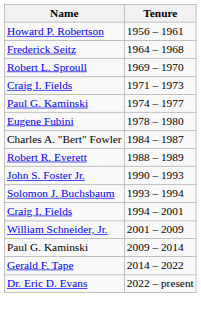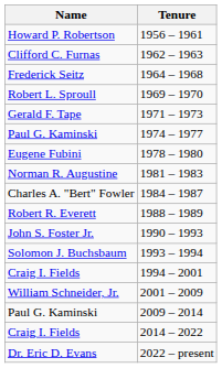+ row: Clifford C. Furnas | 1962 – 1963
1971 – 1973 | Name: Craig I. Fields -> Gerald F. Tape
+ row: Norman R. Augustine | 1981 – 1983
2014 – 2022 | Name: Gerald F. Tape -> Craig I. Fields
